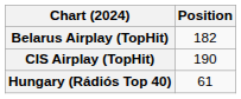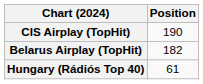rows swapped: Belarus Airplay (TopHit) <-> CIS Airplay (TopHit)
